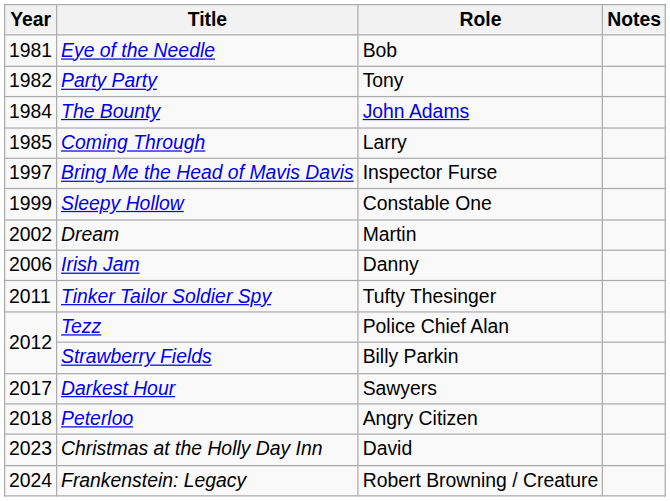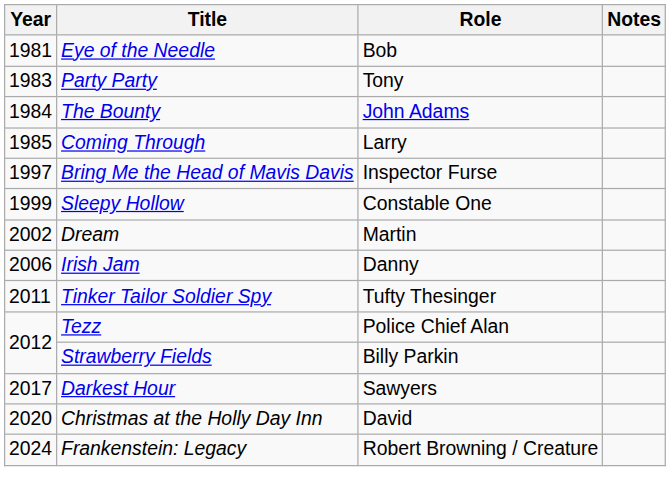Party Party | Year: 1982 -> 1983
- row: 2018 | Peterloo | Angry Citizen
Christmas at the Holly Day Inn | Year: 2023 -> 2020
